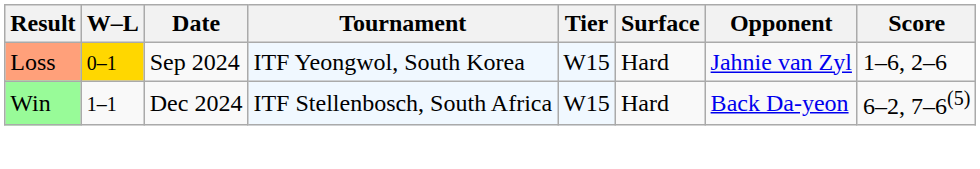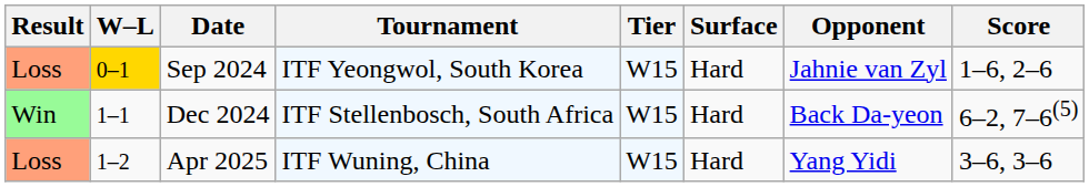+ row: Loss | 1–2 | Apr 2025 | ITF Wuning, China | W15 | Hard | Yang Yidi | 3–6, 3–6
